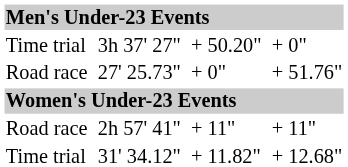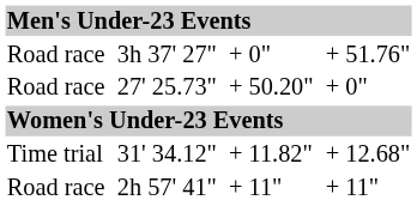3h 37' 27" | column 1: Time trial -> Road race
3h 37' 27" | column 5: + 50.20" -> + 0"
3h 37' 27" | column 7: + 0" -> + 51.76"
27' 25.73" | column 5: + 0" -> + 50.20"
27' 25.73" | column 7: + 51.76" -> + 0"
rows swapped: 2h 57' 41" <-> 31' 34.12"
